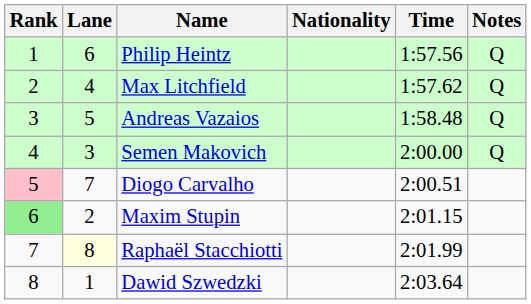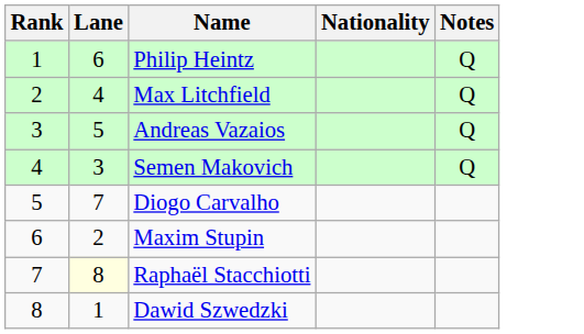- column: Time | 1:57.56 | 1:57.62 | 1:58.48 | 2:00.00 | 2:00.51 | 2:01.15 | 2:01.99 | 2:03.64
Diogo Carvalho | Rank: pink background -> no background
Maxim Stupin | Rank: lightgreen background -> no background
